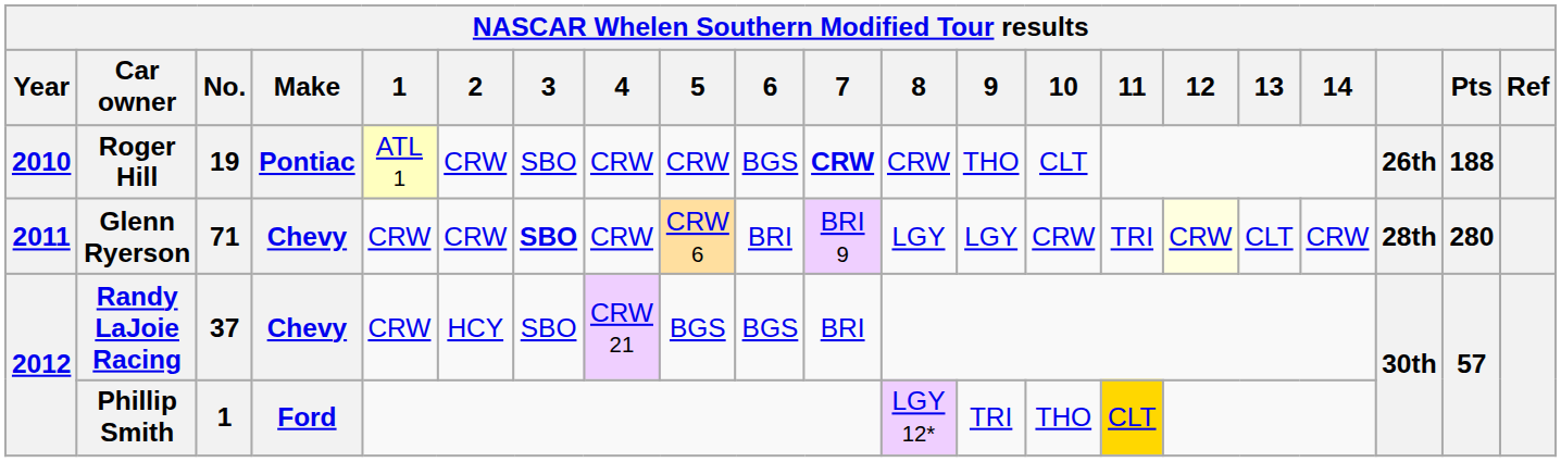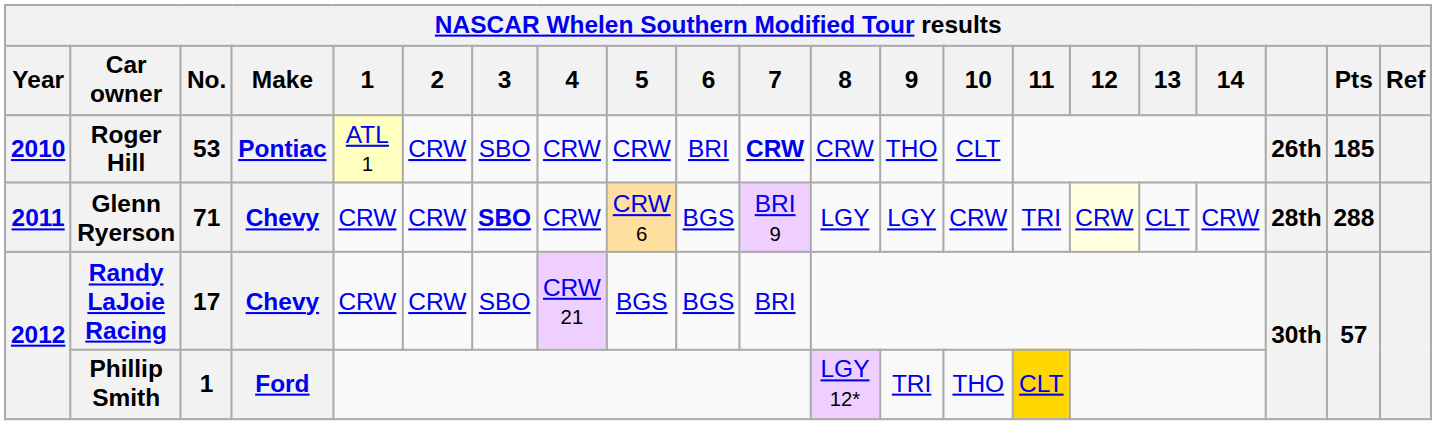Roger Hill | No.: 19 -> 53
Roger Hill | 6: BGS -> BRI
Roger Hill | Pts: 188 -> 185
Glenn Ryerson | 6: BRI -> BGS
Glenn Ryerson | Pts: 280 -> 288
Randy LaJoie Racing | No.: 37 -> 17
Randy LaJoie Racing | 2: HCY -> CRW
